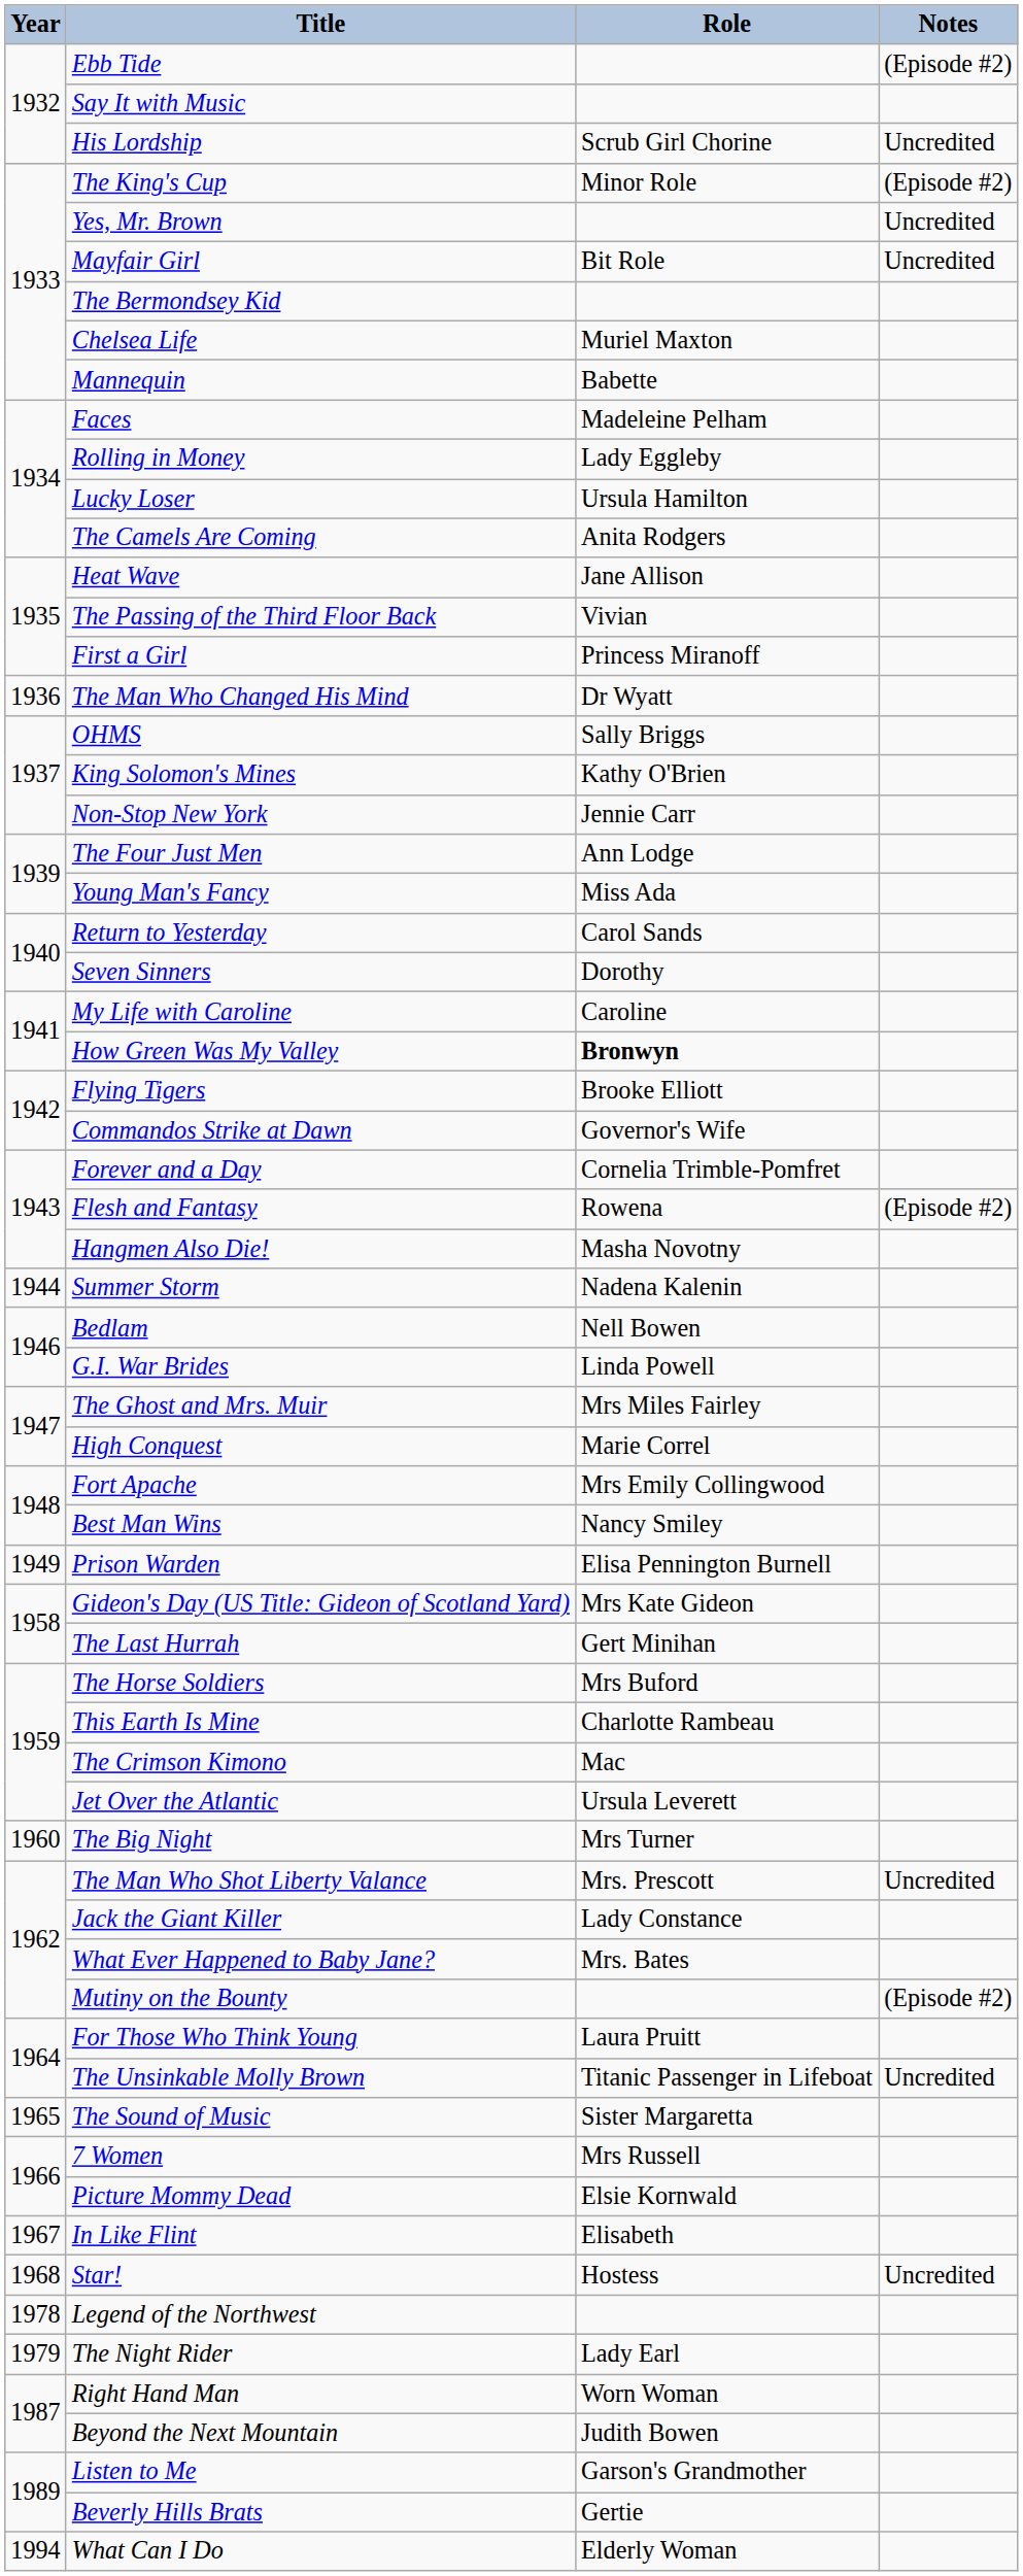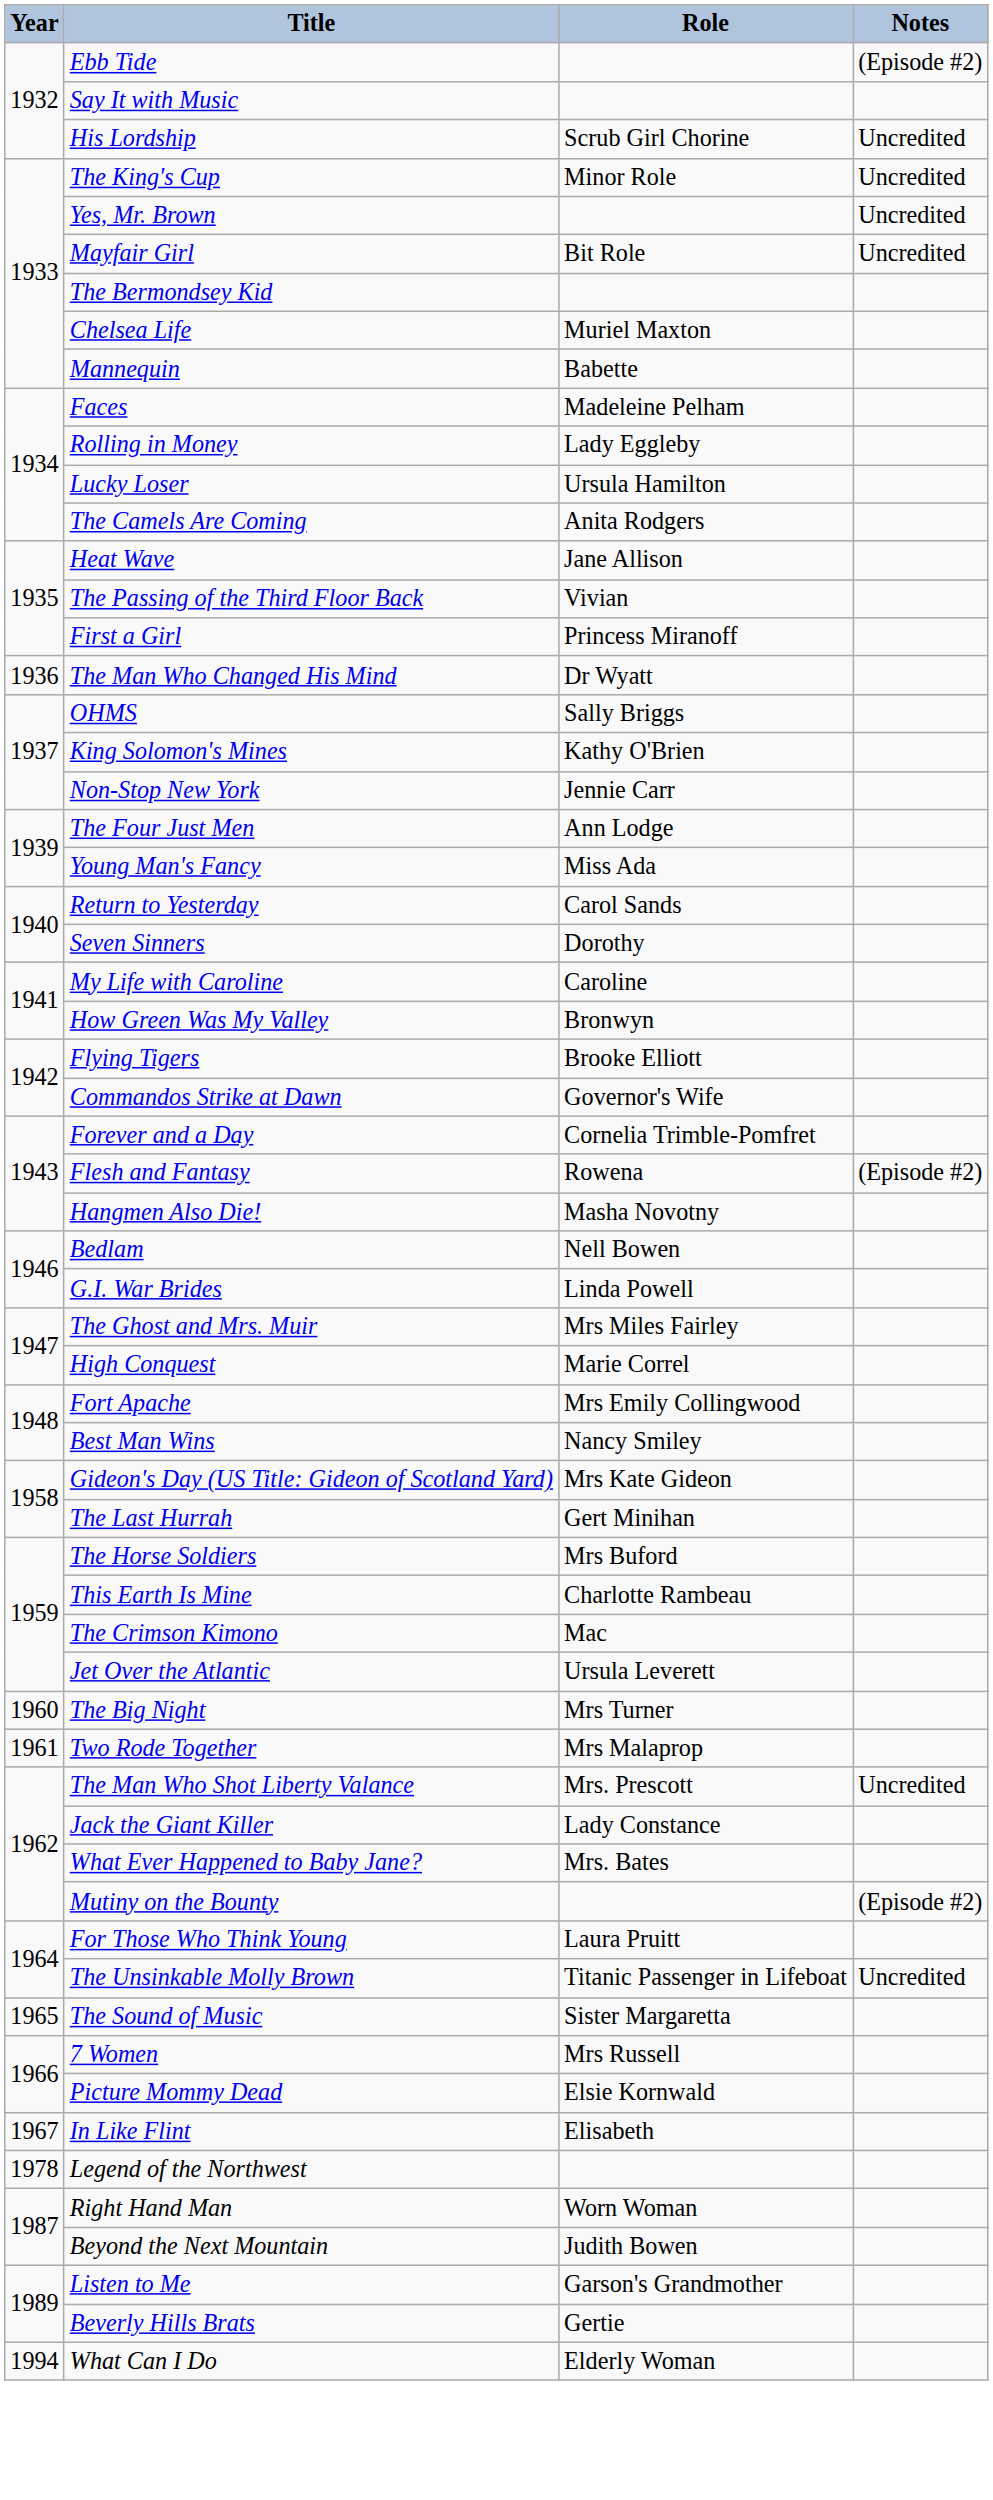The King's Cup | Notes: (Episode #2) -> Uncredited
How Green Was My Valley | Role: bold -> normal
- row: 1944 | Summer Storm | Nadena Kalenin
- row: 1949 | Prison Warden | Elisa Pennington Burnell
+ row: 1961 | Two Rode Together | Mrs Malaprop
- row: 1968 | Star! | Hostess | Uncredited
- row: 1979 | The Night Rider | Lady Earl
